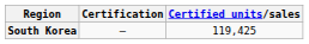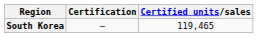South Korea | Certified units/sales: 119,425 -> 119,465
